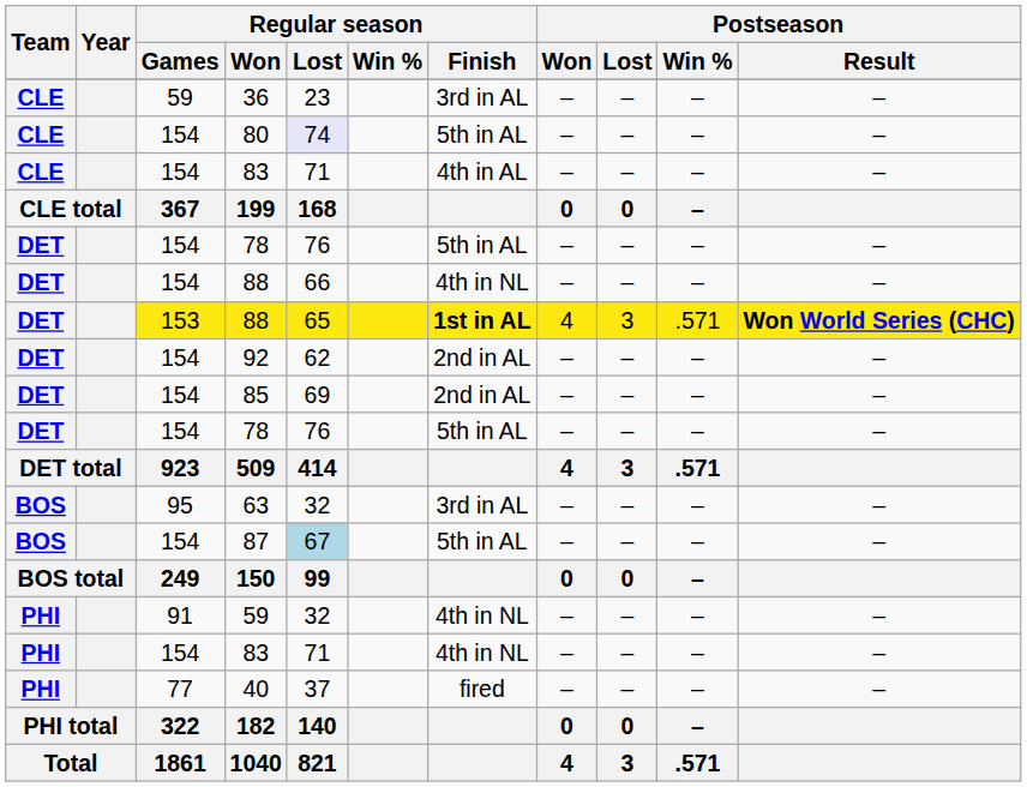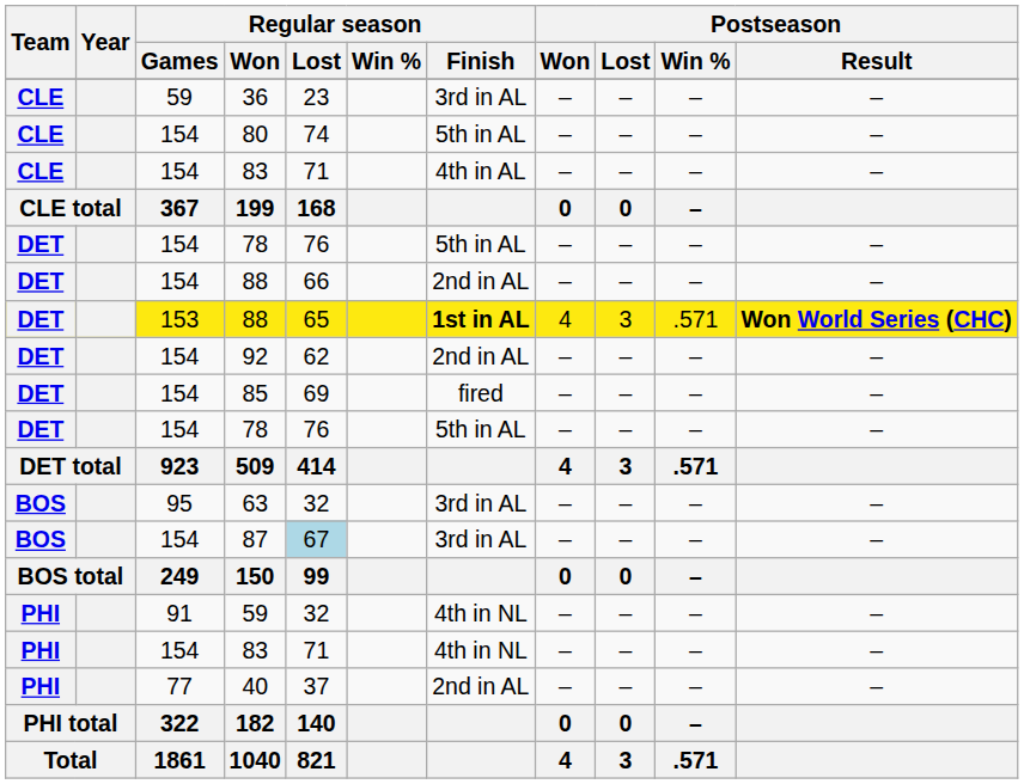80 | Regular season / Lost: lavender background -> no background
154 / 88 | Regular season / Finish: 4th in NL -> 2nd in AL
85 | Regular season / Finish: 2nd in AL -> fired
87 | Regular season / Finish: 5th in AL -> 3rd in AL
40 | Regular season / Finish: fired -> 2nd in AL
